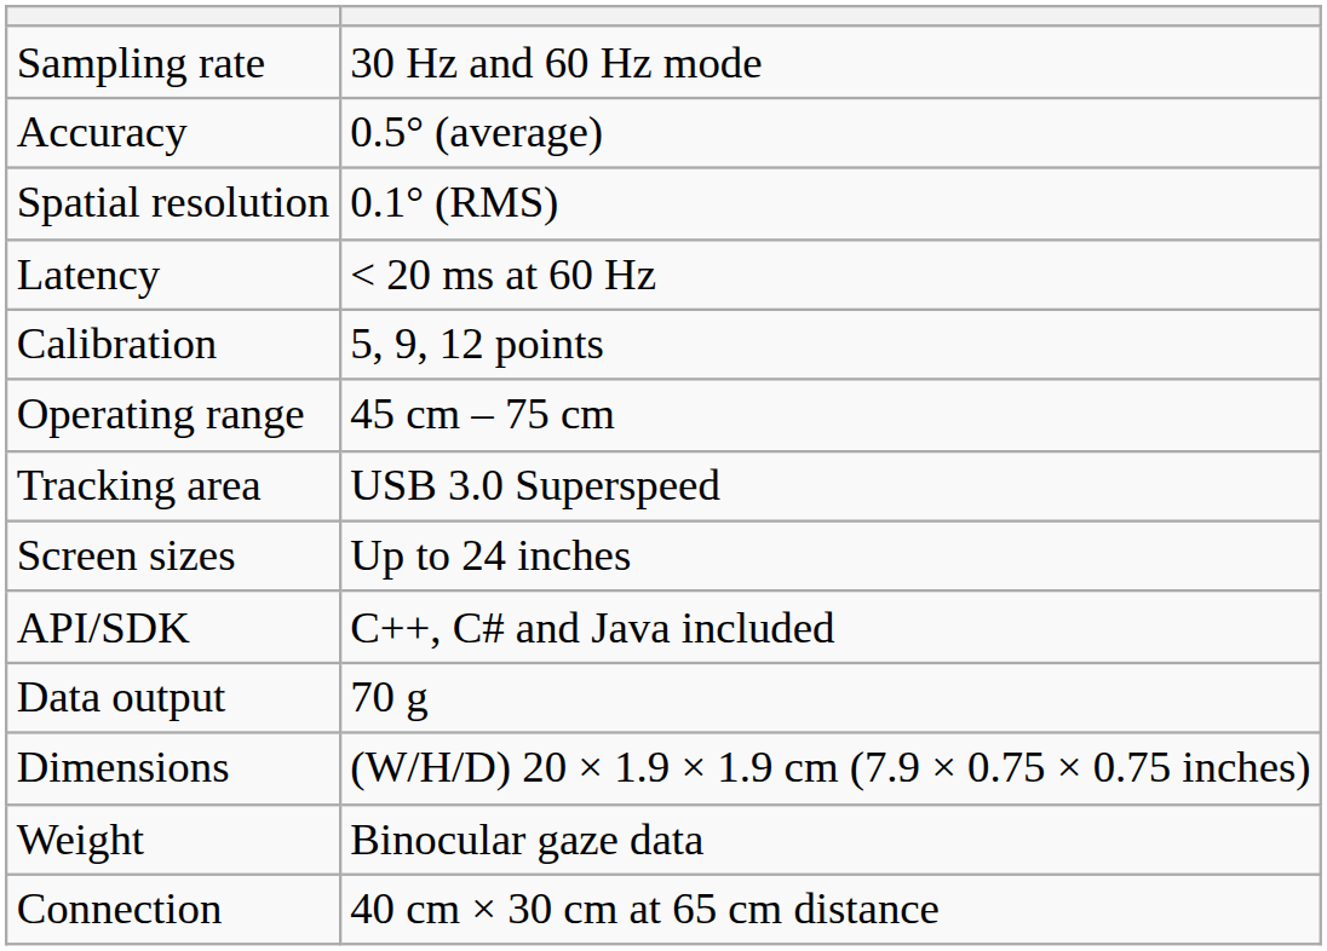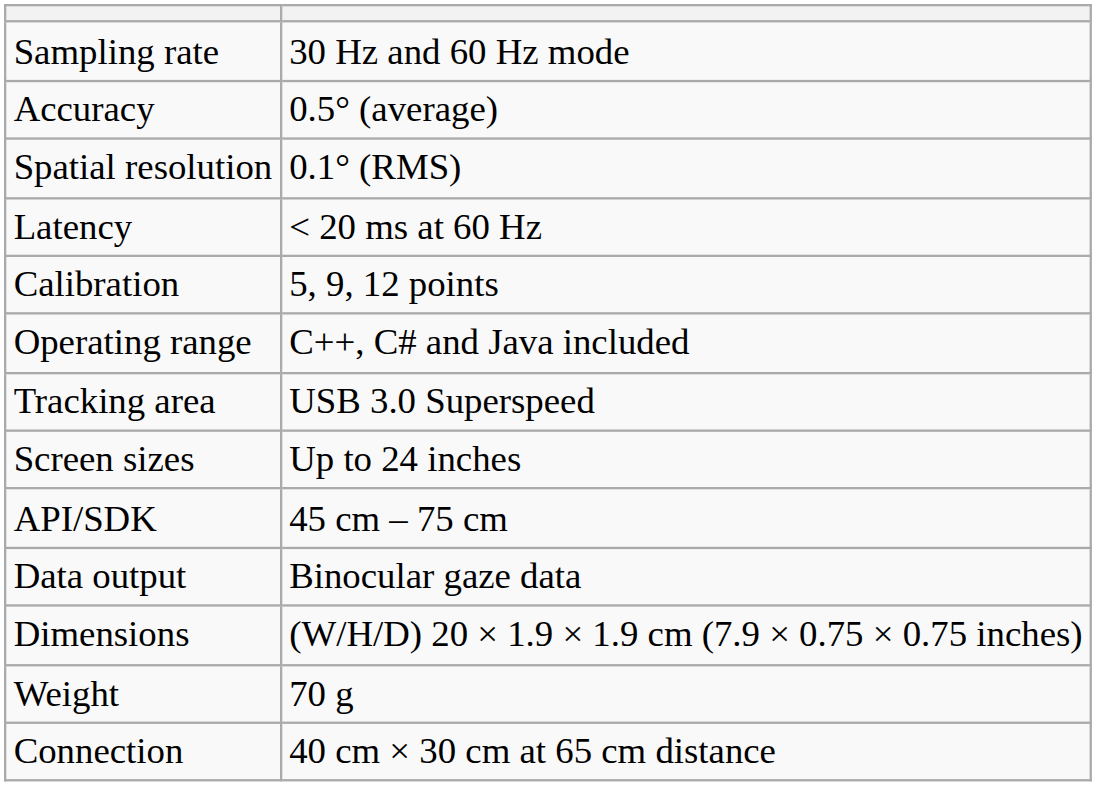Operating range | column 2: 45 cm – 75 cm -> C++, C# and Java included
API/SDK | column 2: C++, C# and Java included -> 45 cm – 75 cm
Data output | column 2: 70 g -> Binocular gaze data
Weight | column 2: Binocular gaze data -> 70 g
